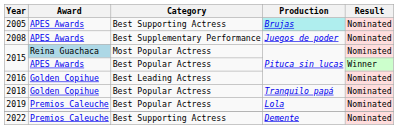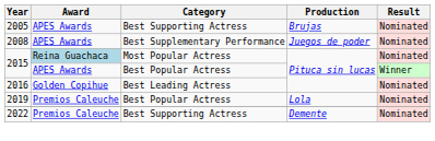2005 | Production: paleturquoise background -> no background
- row: 2018 | Golden Copihue | Best Popular Actress | Tranquilo papá | Nominated
